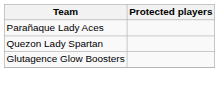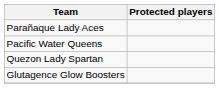+ row: Pacific Water Queens
